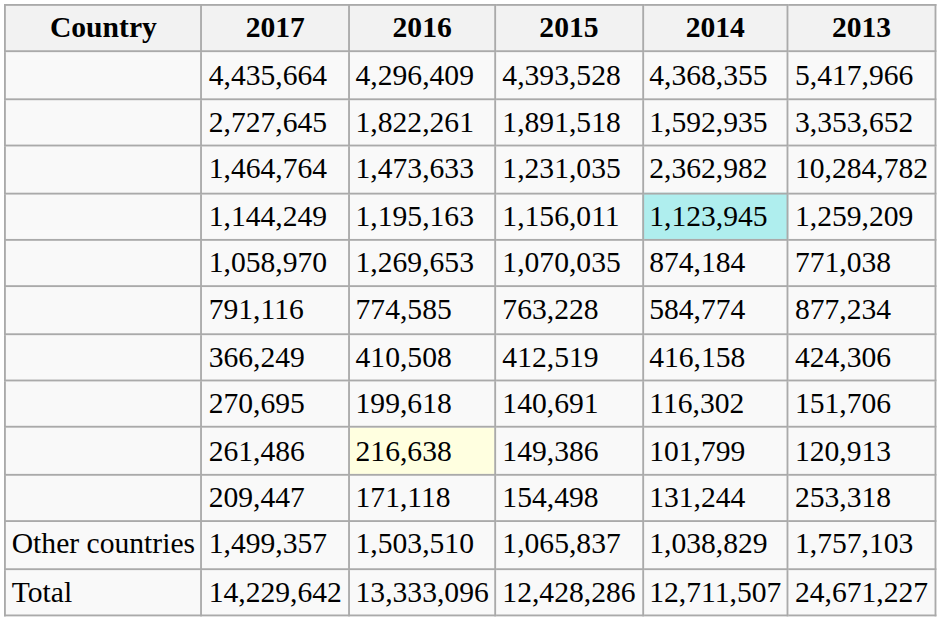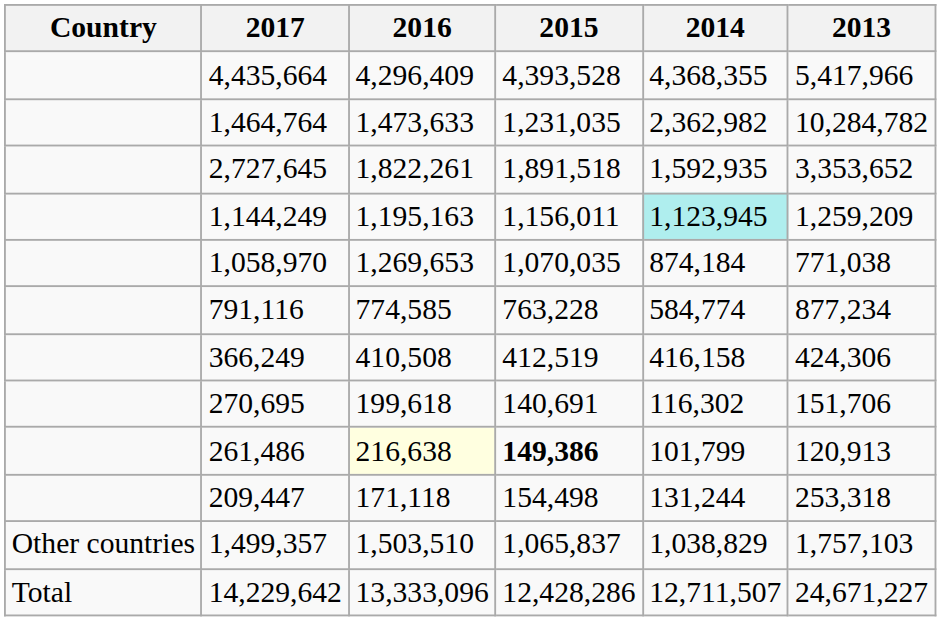rows swapped: 2,727,645 <-> 1,464,764
261,486 | 2015: normal -> bold
